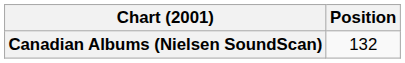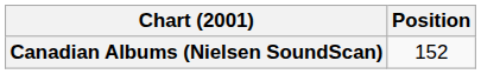Canadian Albums (Nielsen SoundScan) | Position: 132 -> 152
